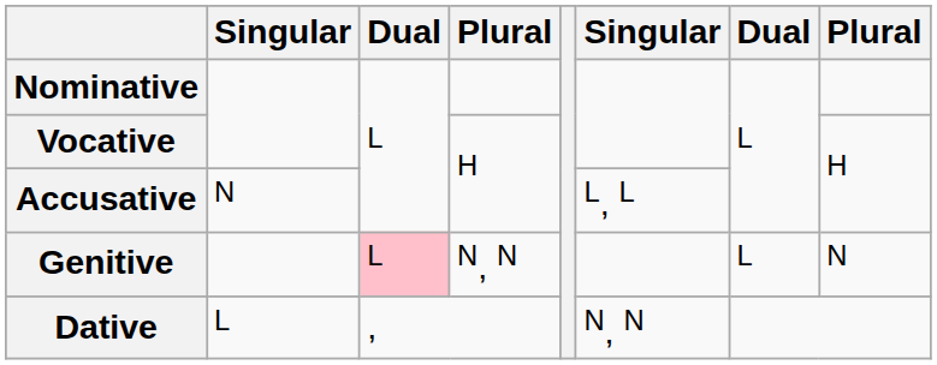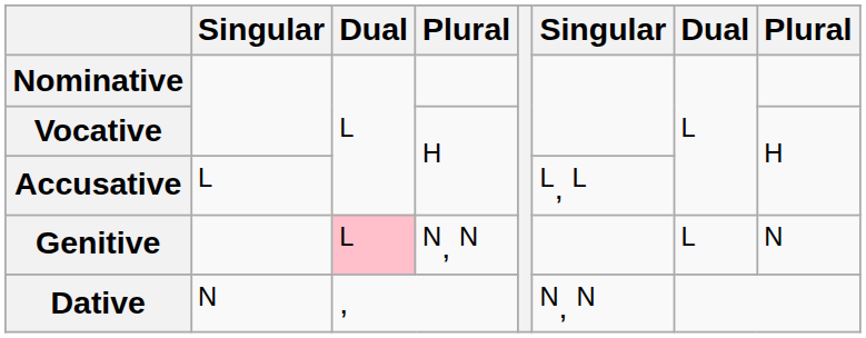Accusative | column 2: N -> L
Dative | column 2: L -> N
